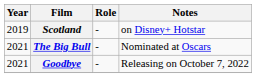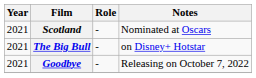Scotland | Year: 2019 -> 2021
Scotland | Notes: on Disney+ Hotstar -> Nominated at Oscars
The Big Bull | Notes: Nominated at Oscars -> on Disney+ Hotstar
